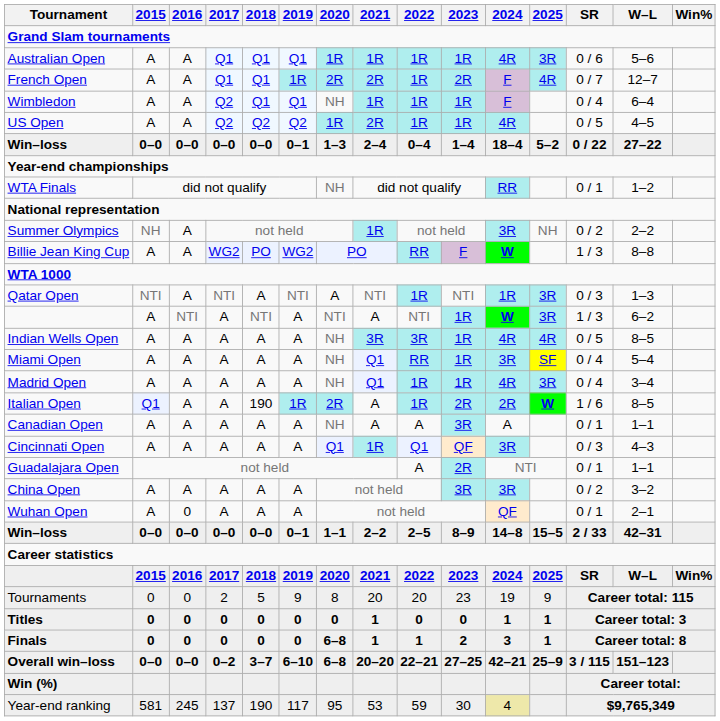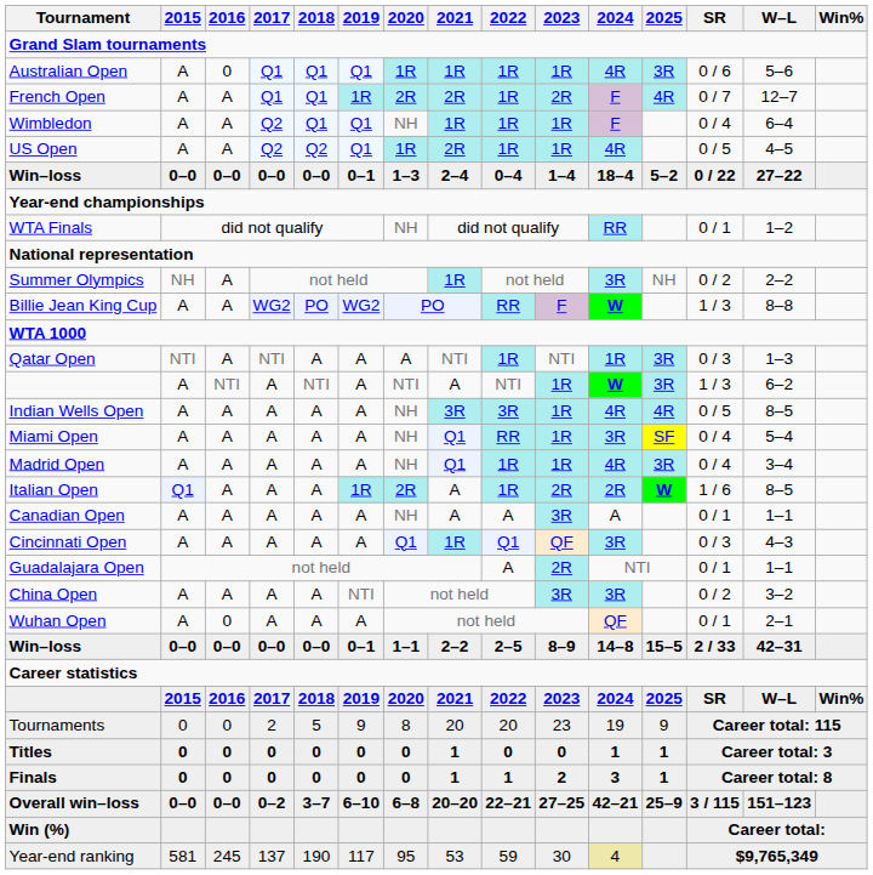Australian Open | 2016: A -> 0
US Open | 2019: Q2 -> Q1
Qatar Open | 2019: NTI -> A
Italian Open | 2018: 190 -> A
China Open | 2019: A -> NTI
Finals | 2020: 6–8 -> 0
